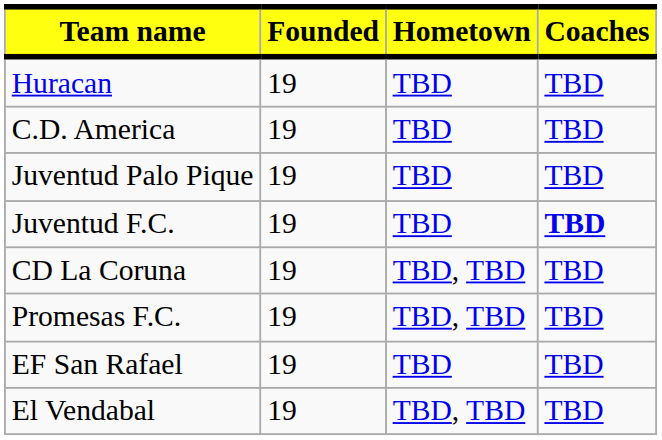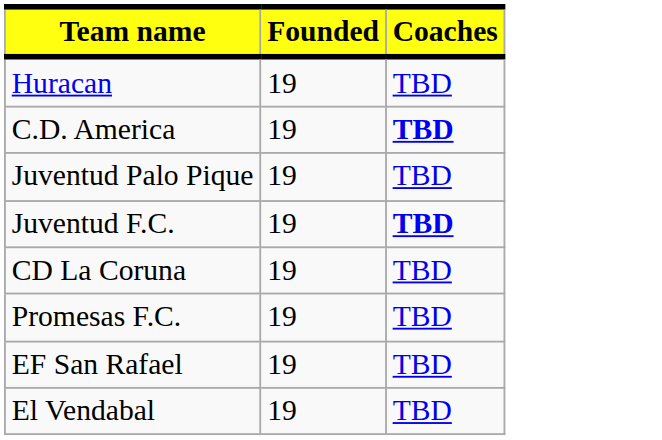- column: Hometown | TBD | TBD | TBD | TBD | TBD, TBD | TBD, TBD | TBD | TBD, TBD
C.D. America | Coaches: normal -> bold
